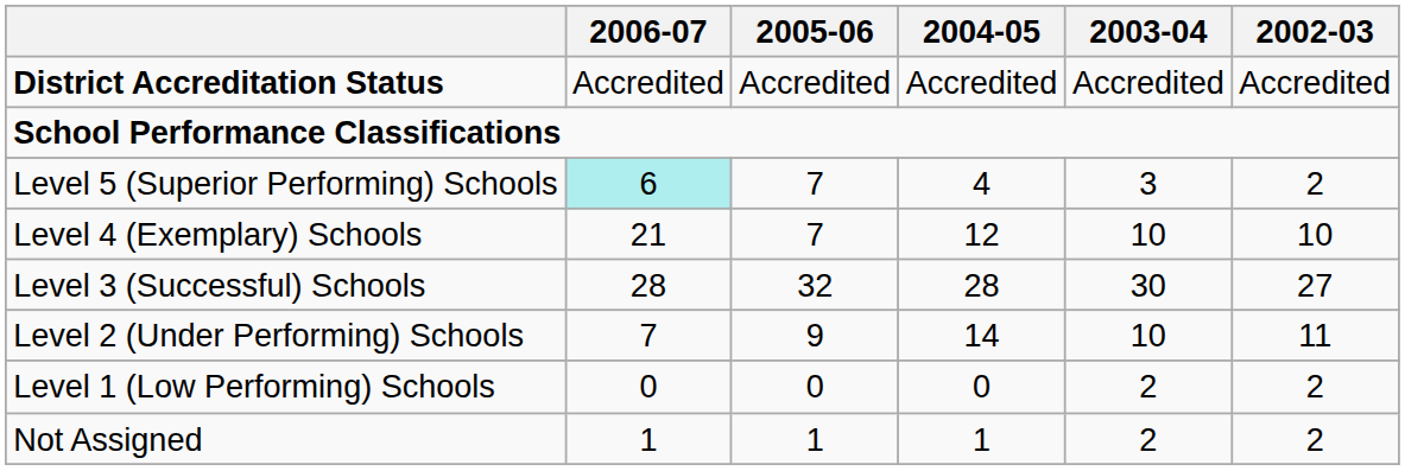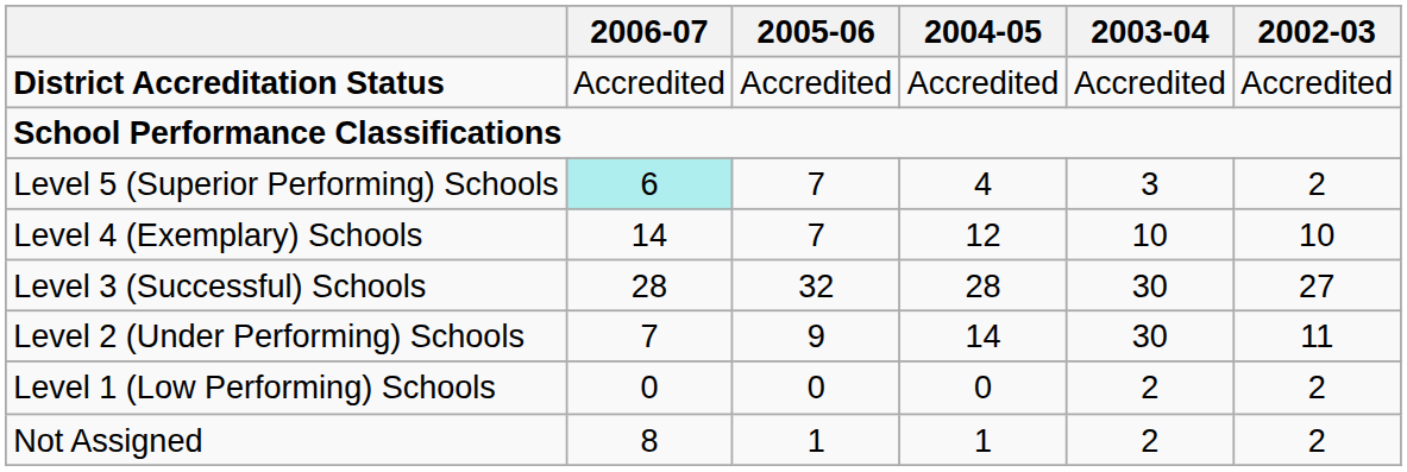Level 4 (Exemplary) Schools | 2006-07: 21 -> 14
Level 2 (Under Performing) Schools | 2003-04: 10 -> 30
Not Assigned | 2006-07: 1 -> 8
